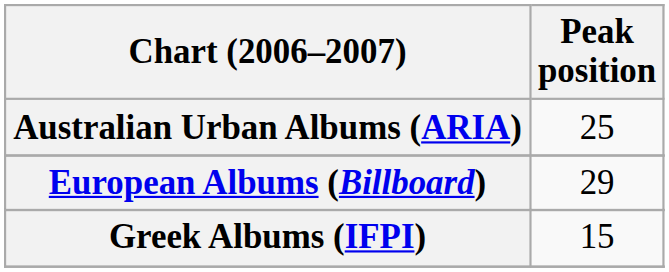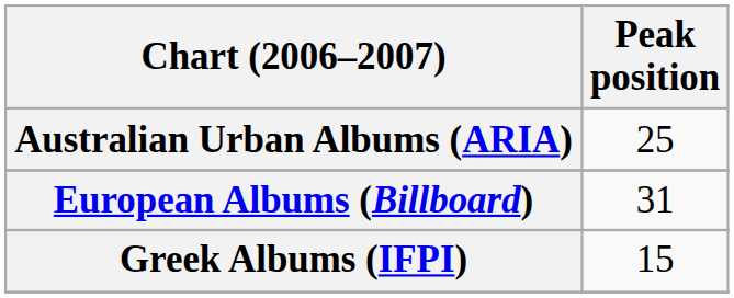European Albums (Billboard) | Peak position: 29 -> 31
